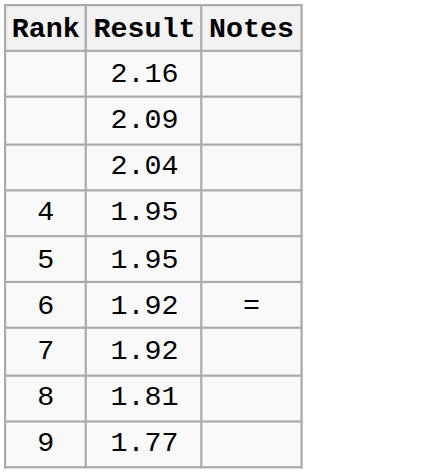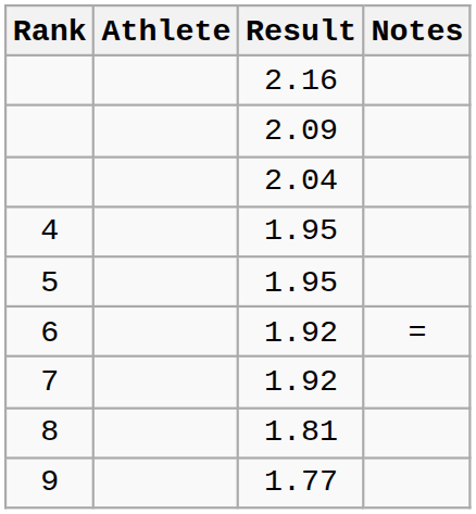+ column: Athlete
